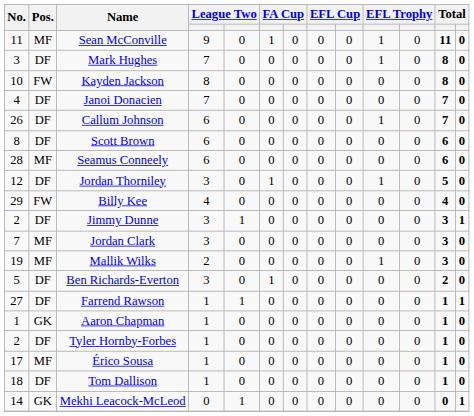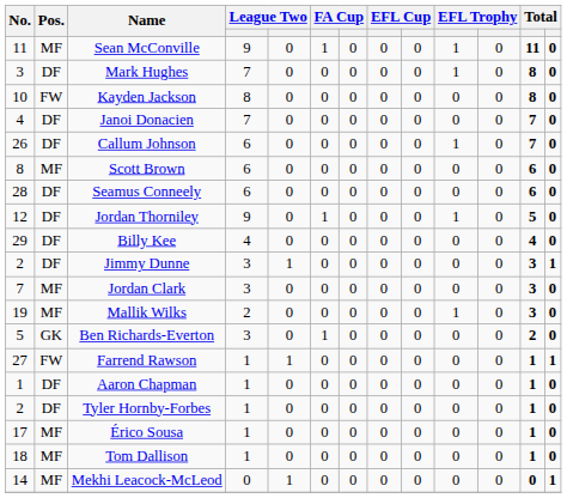Scott Brown | Pos.: DF -> MF
Seamus Conneely | Pos.: MF -> DF
Jordan Thorniley | column 4: 3 -> 9
Billy Kee | Pos.: FW -> DF
Ben Richards-Everton | Pos.: DF -> GK
Farrend Rawson | Pos.: DF -> FW
Aaron Chapman | Pos.: GK -> DF
Tom Dallison | Pos.: DF -> MF
Mekhi Leacock-McLeod | Pos.: GK -> MF
